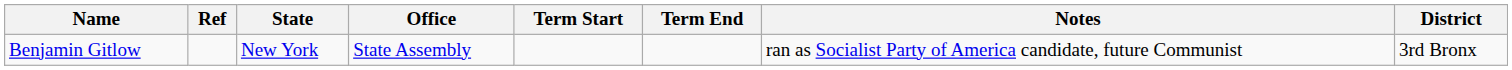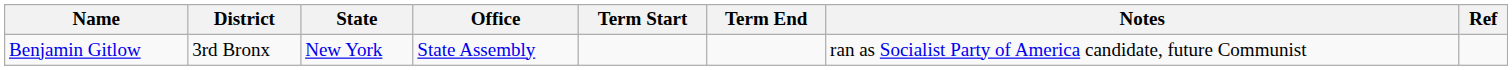columns swapped: District <-> Ref
